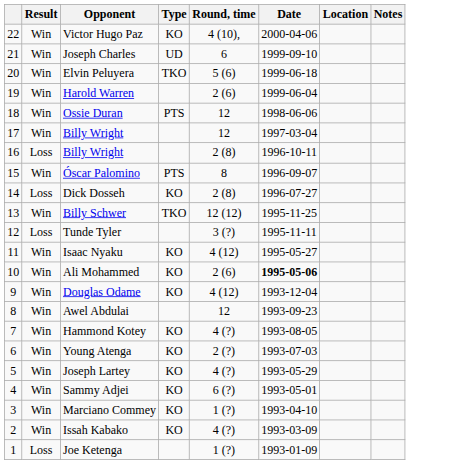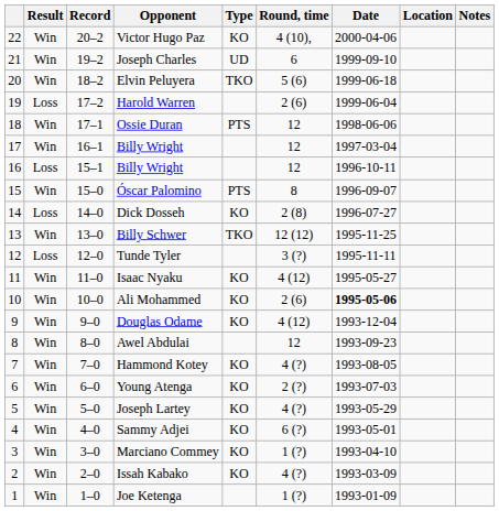+ column: Record | 20–2 | 19–2 | 18–2 | 17–2 | 17–1 | 16–1 | 15–1 | 15–0 | 14–0 | 13–0 | 12–0 | 11–0 | 10–0 | 9–0 | 8–0 | 7–0 | 6–0 | 5–0 | 4–0 | 3–0 | 2–0 | 1–0
Harold Warren | Result: Win -> Loss
16 / Billy Wright | Round, time: 2 (8) -> 12
Joe Ketenga | Result: Loss -> Win
